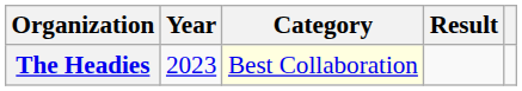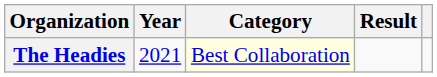The Headies | Year: 2023 -> 2021
